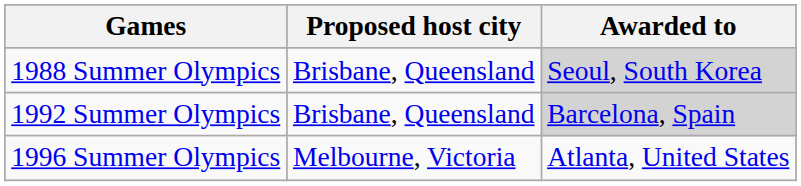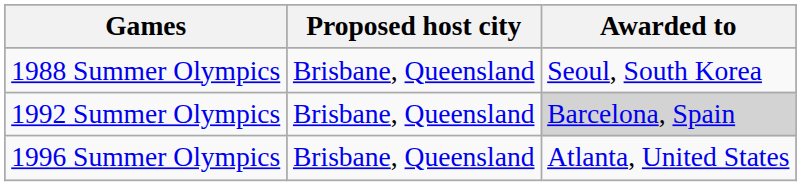1988 Summer Olympics | Awarded to: lightgrey background -> no background
1996 Summer Olympics | Proposed host city: Melbourne, Victoria -> Brisbane, Queensland
